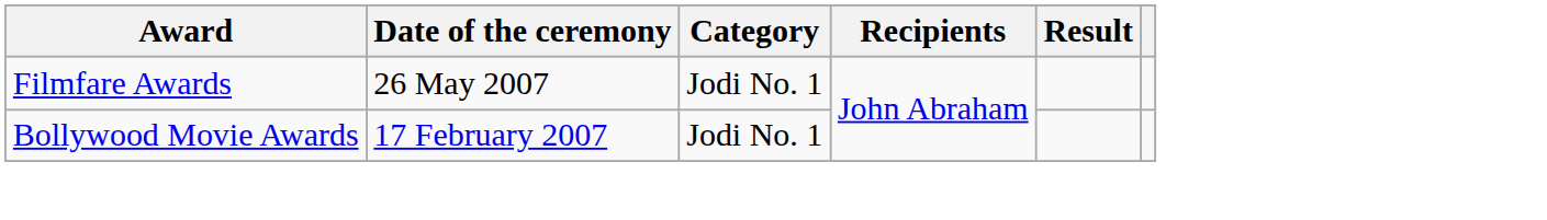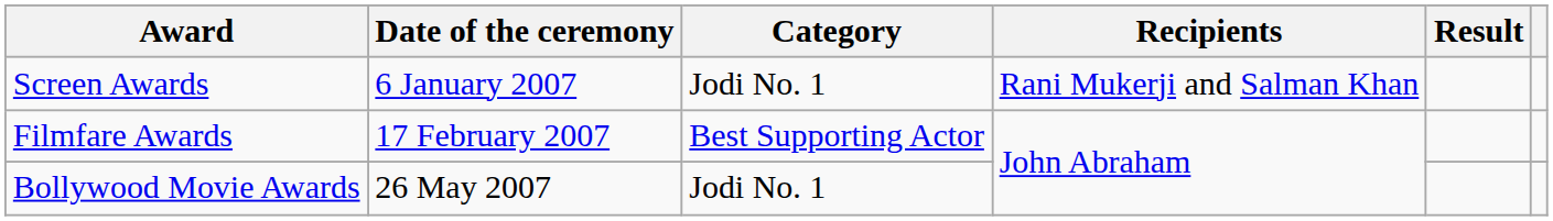+ row: Screen Awards | 6 January 2007 | Jodi No. 1 | Rani Mukerji and Salman Khan
Filmfare Awards | Date of the ceremony: 26 May 2007 -> 17 February 2007
Filmfare Awards | Category: Jodi No. 1 -> Best Supporting Actor
Bollywood Movie Awards | Date of the ceremony: 17 February 2007 -> 26 May 2007
